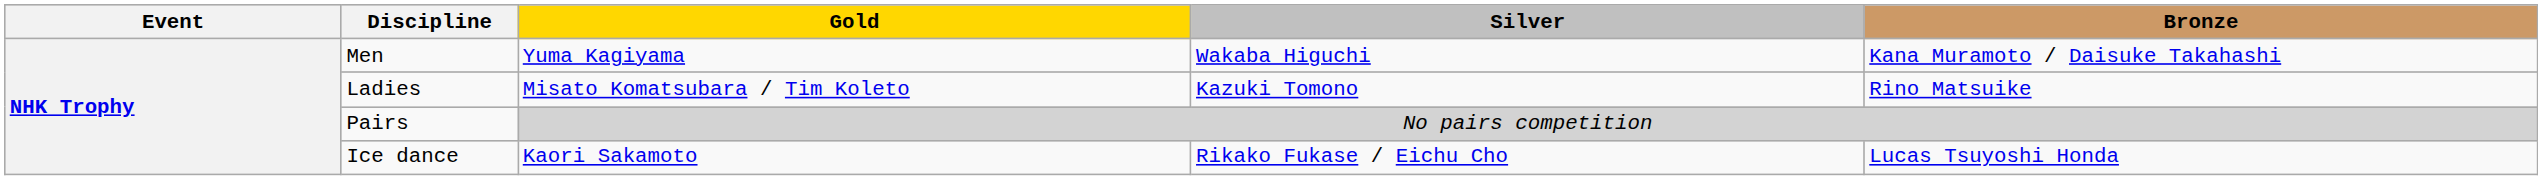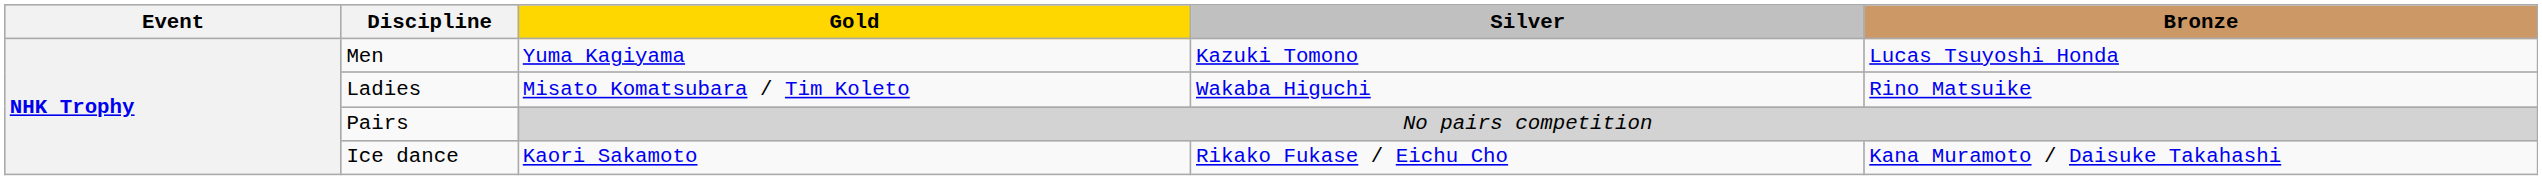Men | Silver: Wakaba Higuchi -> Kazuki Tomono
Men | Bronze: Kana Muramoto / Daisuke Takahashi -> Lucas Tsuyoshi Honda
Ladies | Silver: Kazuki Tomono -> Wakaba Higuchi
Ice dance | Bronze: Lucas Tsuyoshi Honda -> Kana Muramoto / Daisuke Takahashi
